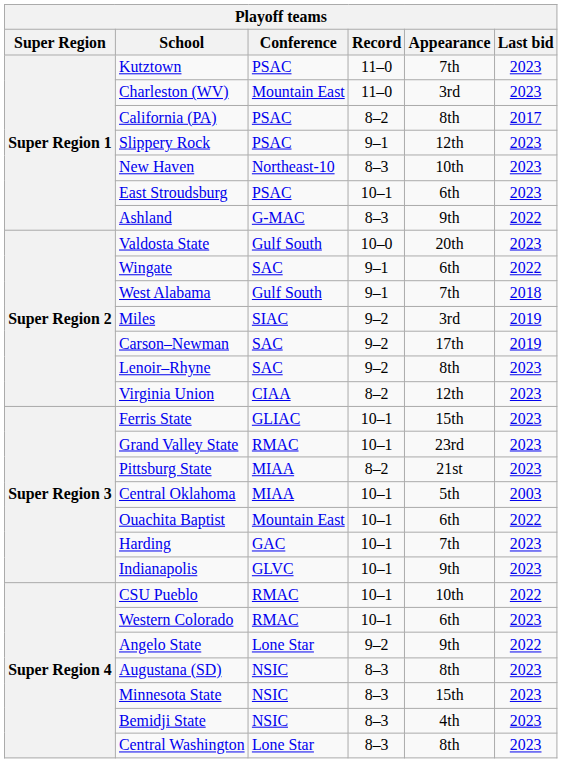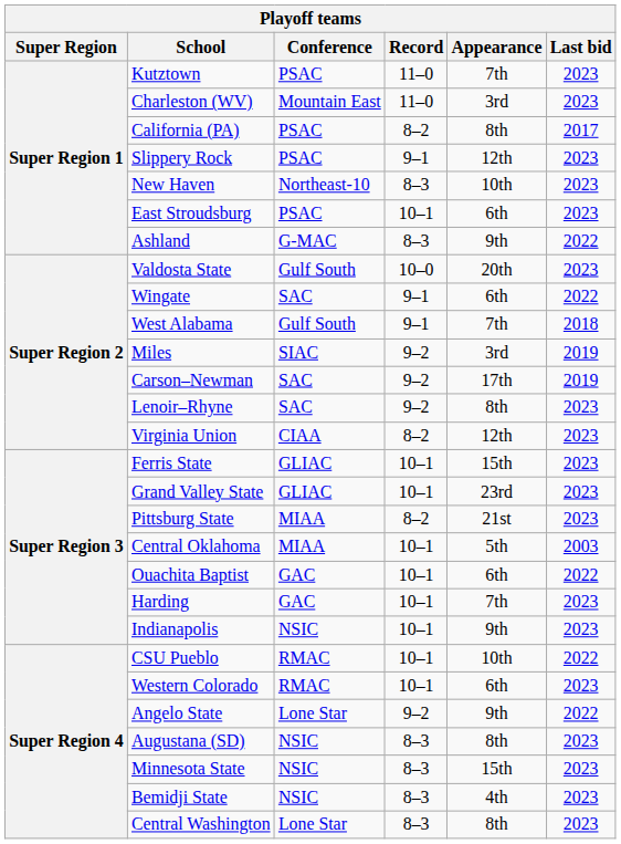Grand Valley State | Conference: RMAC -> GLIAC
Ouachita Baptist | Conference: Mountain East -> GAC
Indianapolis | Conference: GLVC -> NSIC
